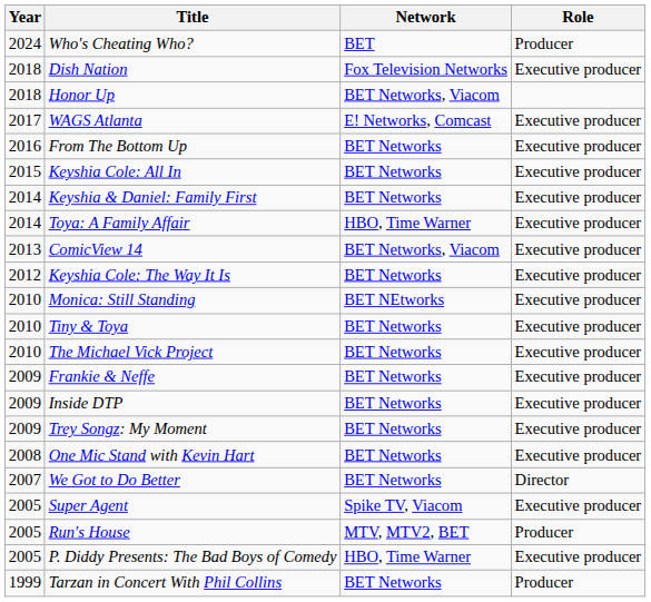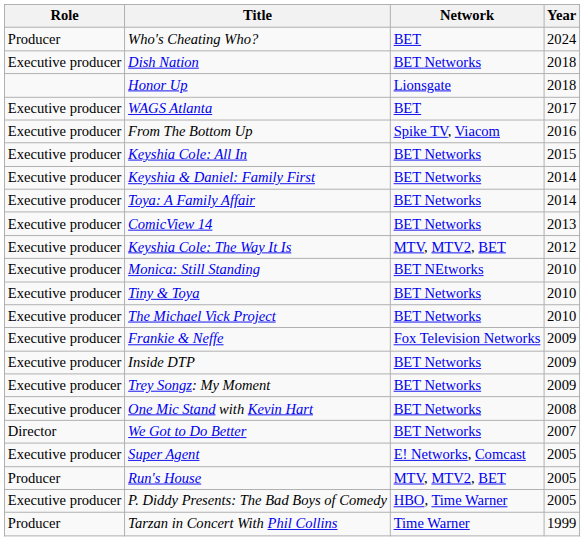columns swapped: Year <-> Role
Dish Nation | Network: Fox Television Networks -> BET Networks
Honor Up | Network: BET Networks, Viacom -> Lionsgate
WAGS Atlanta | Network: E! Networks, Comcast -> BET
From The Bottom Up | Network: BET Networks -> Spike TV, Viacom
Toya: A Family Affair | Network: HBO, Time Warner -> BET Networks
ComicView 14 | Network: BET Networks, Viacom -> BET Networks
Keyshia Cole: The Way It Is | Network: BET Networks -> MTV, MTV2, BET
Frankie & Neffe | Network: BET Networks -> Fox Television Networks
Super Agent | Network: Spike TV, Viacom -> E! Networks, Comcast
Tarzan in Concert With Phil Collins | Network: BET Networks -> Time Warner
